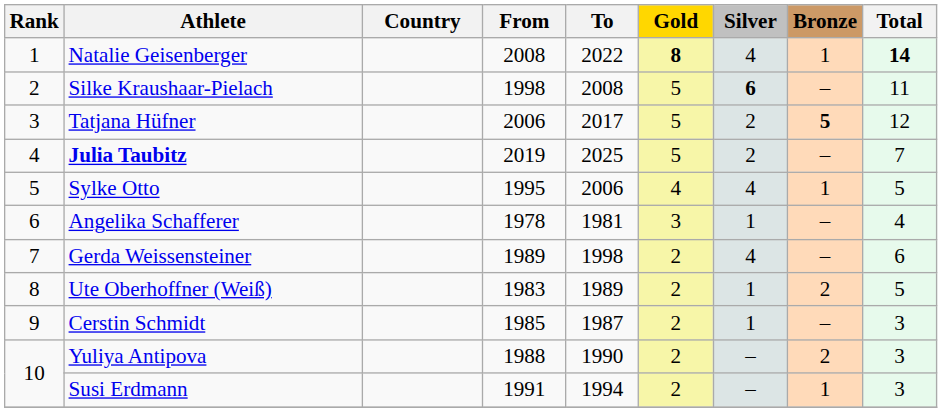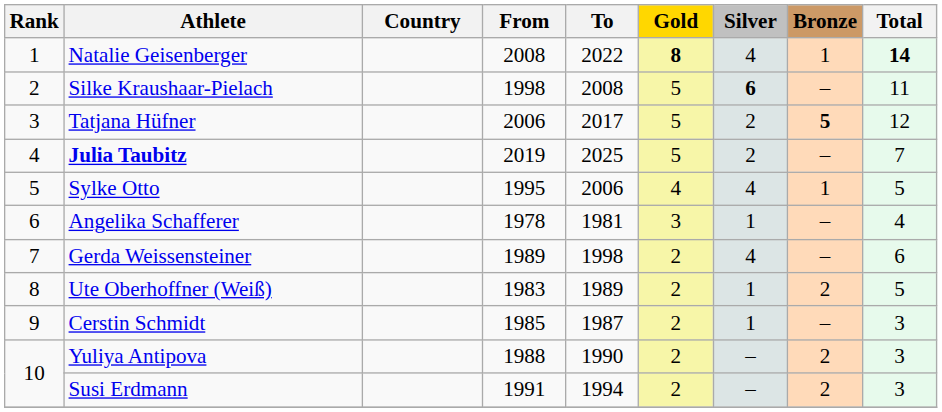Susi Erdmann | Bronze: 1 -> 2
